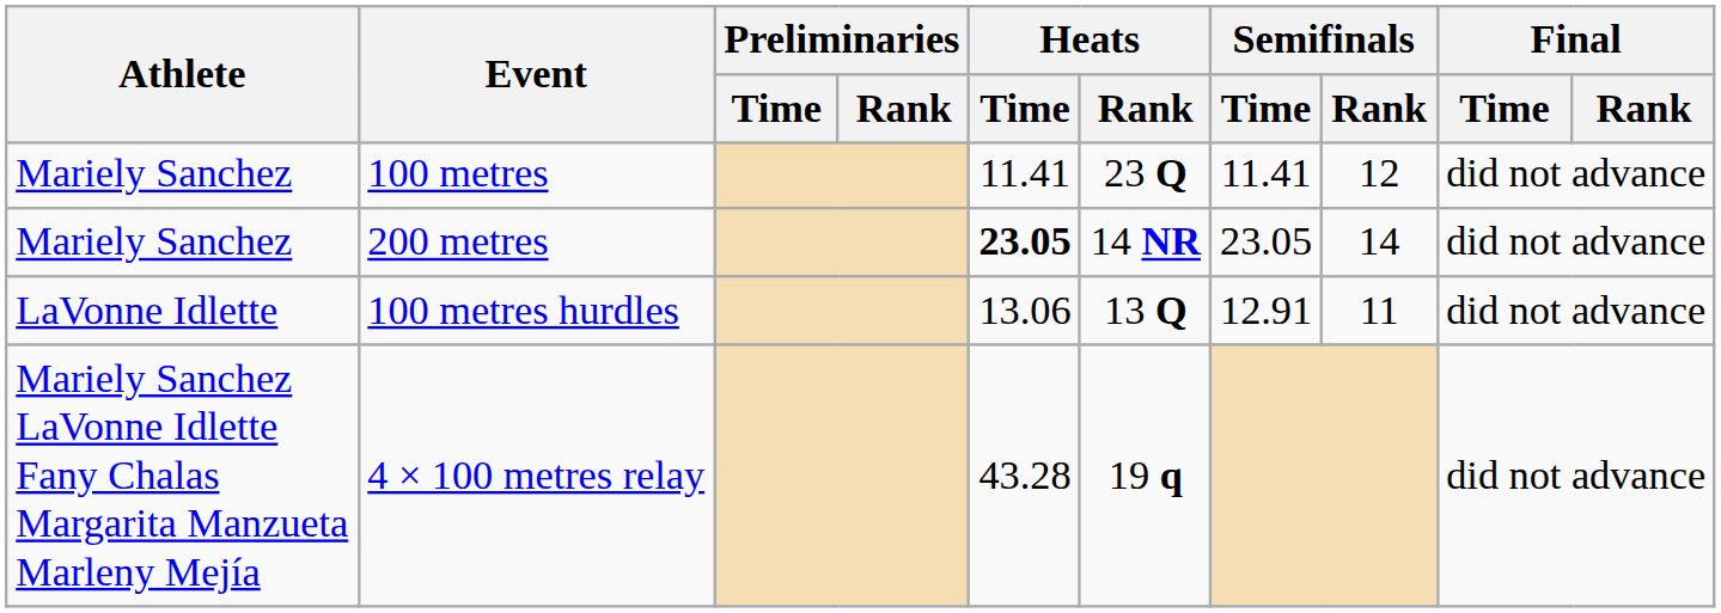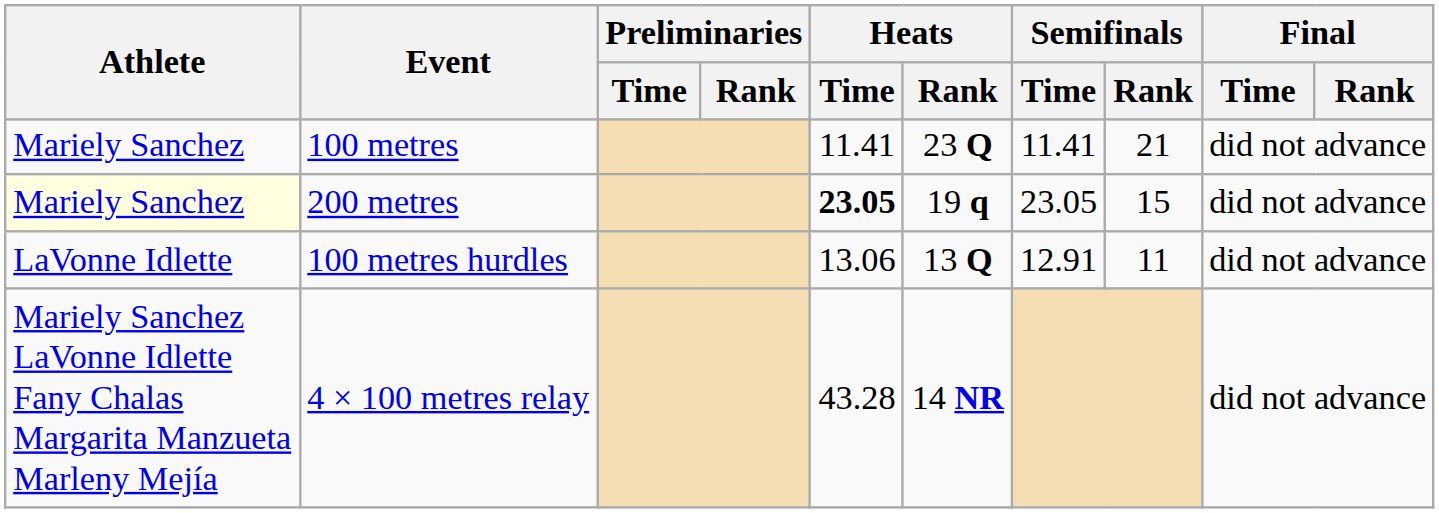100 metres | Semifinals / Rank: 12 -> 21
200 metres | Athlete: no background -> lightyellow background
200 metres | Heats / Rank: 14 NR -> 19 q
200 metres | Semifinals / Rank: 14 -> 15
4 × 100 metres relay | Heats / Rank: 19 q -> 14 NR
